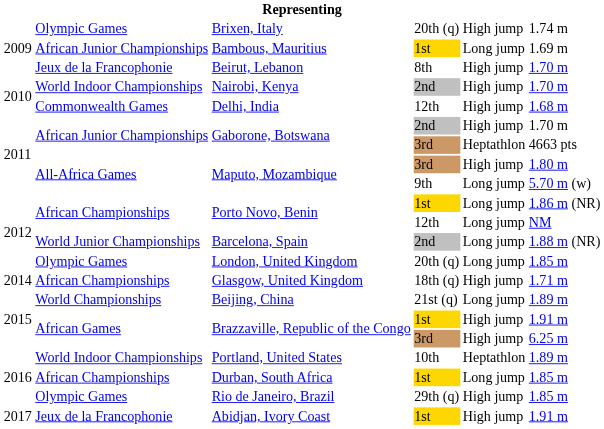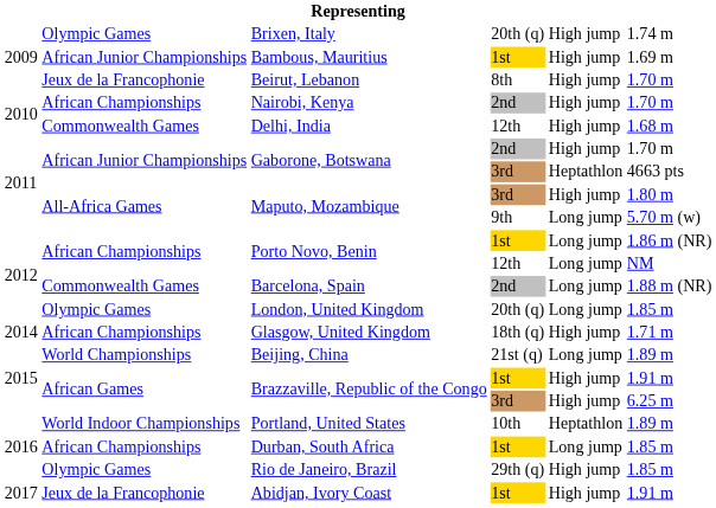Bambous, Mauritius | column 5: Long jump -> High jump
Nairobi, Kenya | column 2: World Indoor Championships -> African Championships
Barcelona, Spain | column 2: World Junior Championships -> Commonwealth Games
